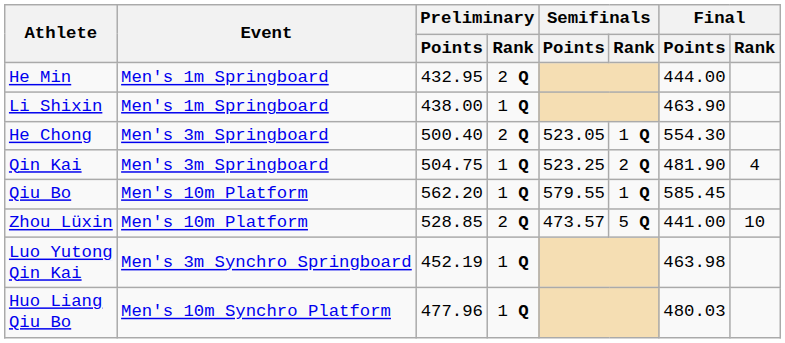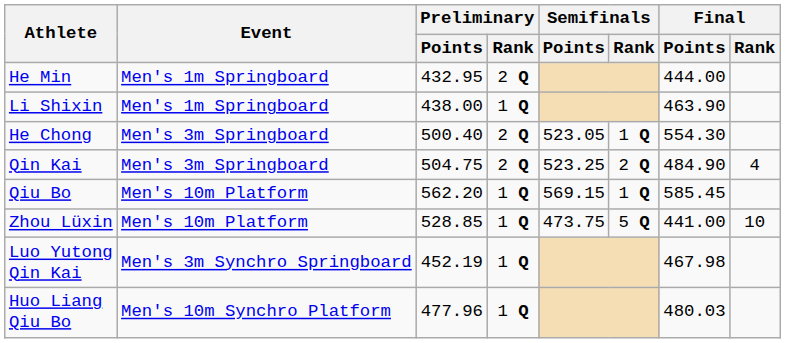Qin Kai | Preliminary / Rank: 1 Q -> 2 Q
Qin Kai | Final / Points: 481.90 -> 484.90
Qiu Bo | Semifinals / Points: 579.55 -> 569.15
Zhou Lüxin | Preliminary / Rank: 2 Q -> 1 Q
Zhou Lüxin | Semifinals / Points: 473.57 -> 473.75
Luo Yutong Qin Kai | Final / Points: 463.98 -> 467.98
